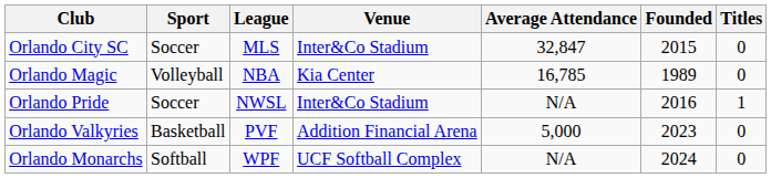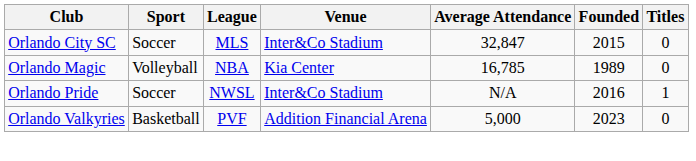- row: Orlando Monarchs | Softball | WPF | UCF Softball Complex | N/A | 2024 | 0
